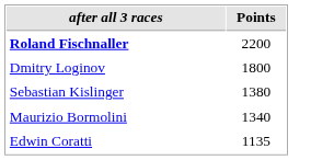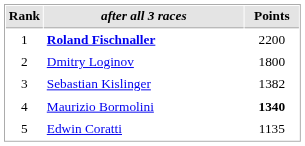+ column: Rank | 1 | 2 | 3 | 4 | 5
Sebastian Kislinger | Points: 1380 -> 1382
Maurizio Bormolini | Points: normal -> bold
